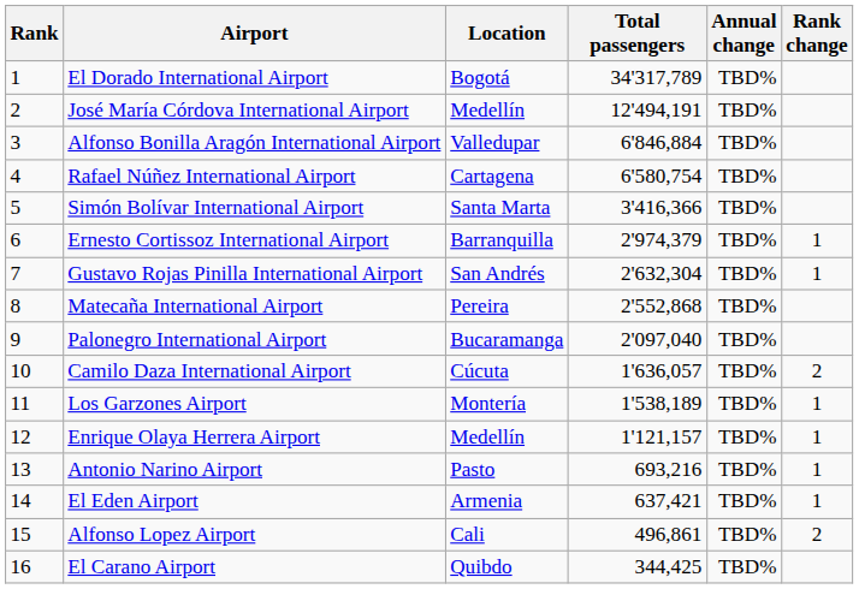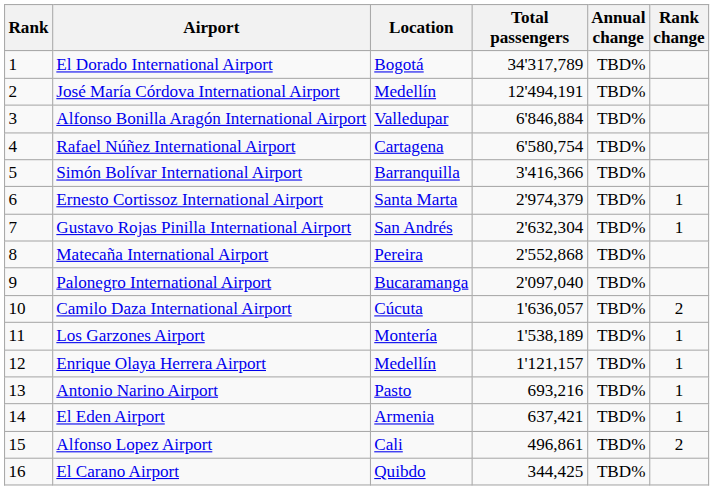Simón Bolívar International Airport | Location: Santa Marta -> Barranquilla
Ernesto Cortissoz International Airport | Location: Barranquilla -> Santa Marta
